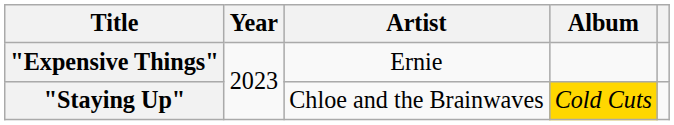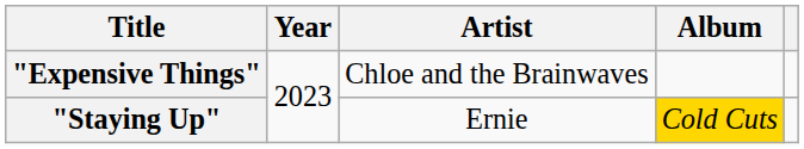"Expensive Things" | Artist: Ernie -> Chloe and the Brainwaves
"Staying Up" | Artist: Chloe and the Brainwaves -> Ernie
